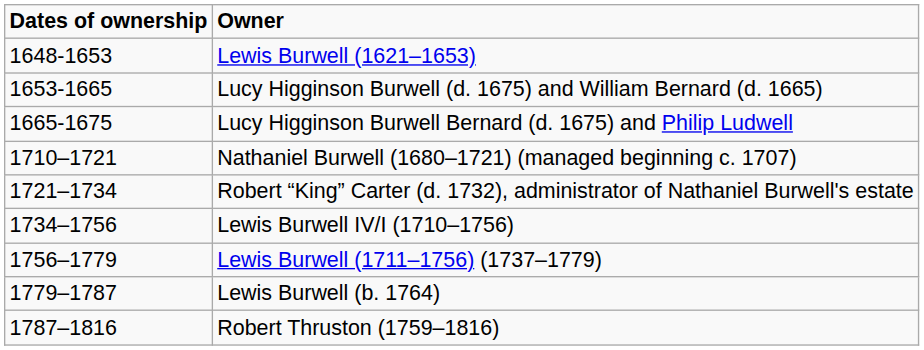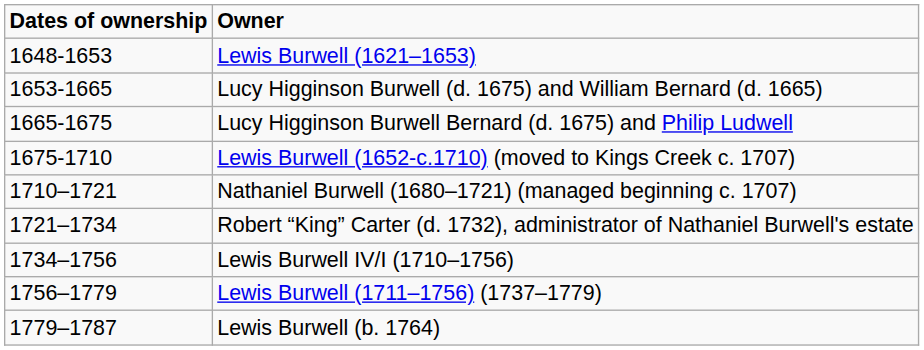+ row: 1675-1710 | Lewis Burwell (1652-c.1710) (moved to Kings Creek c. 1707)
- row: 1787–1816 | Robert Thruston (1759–1816)
